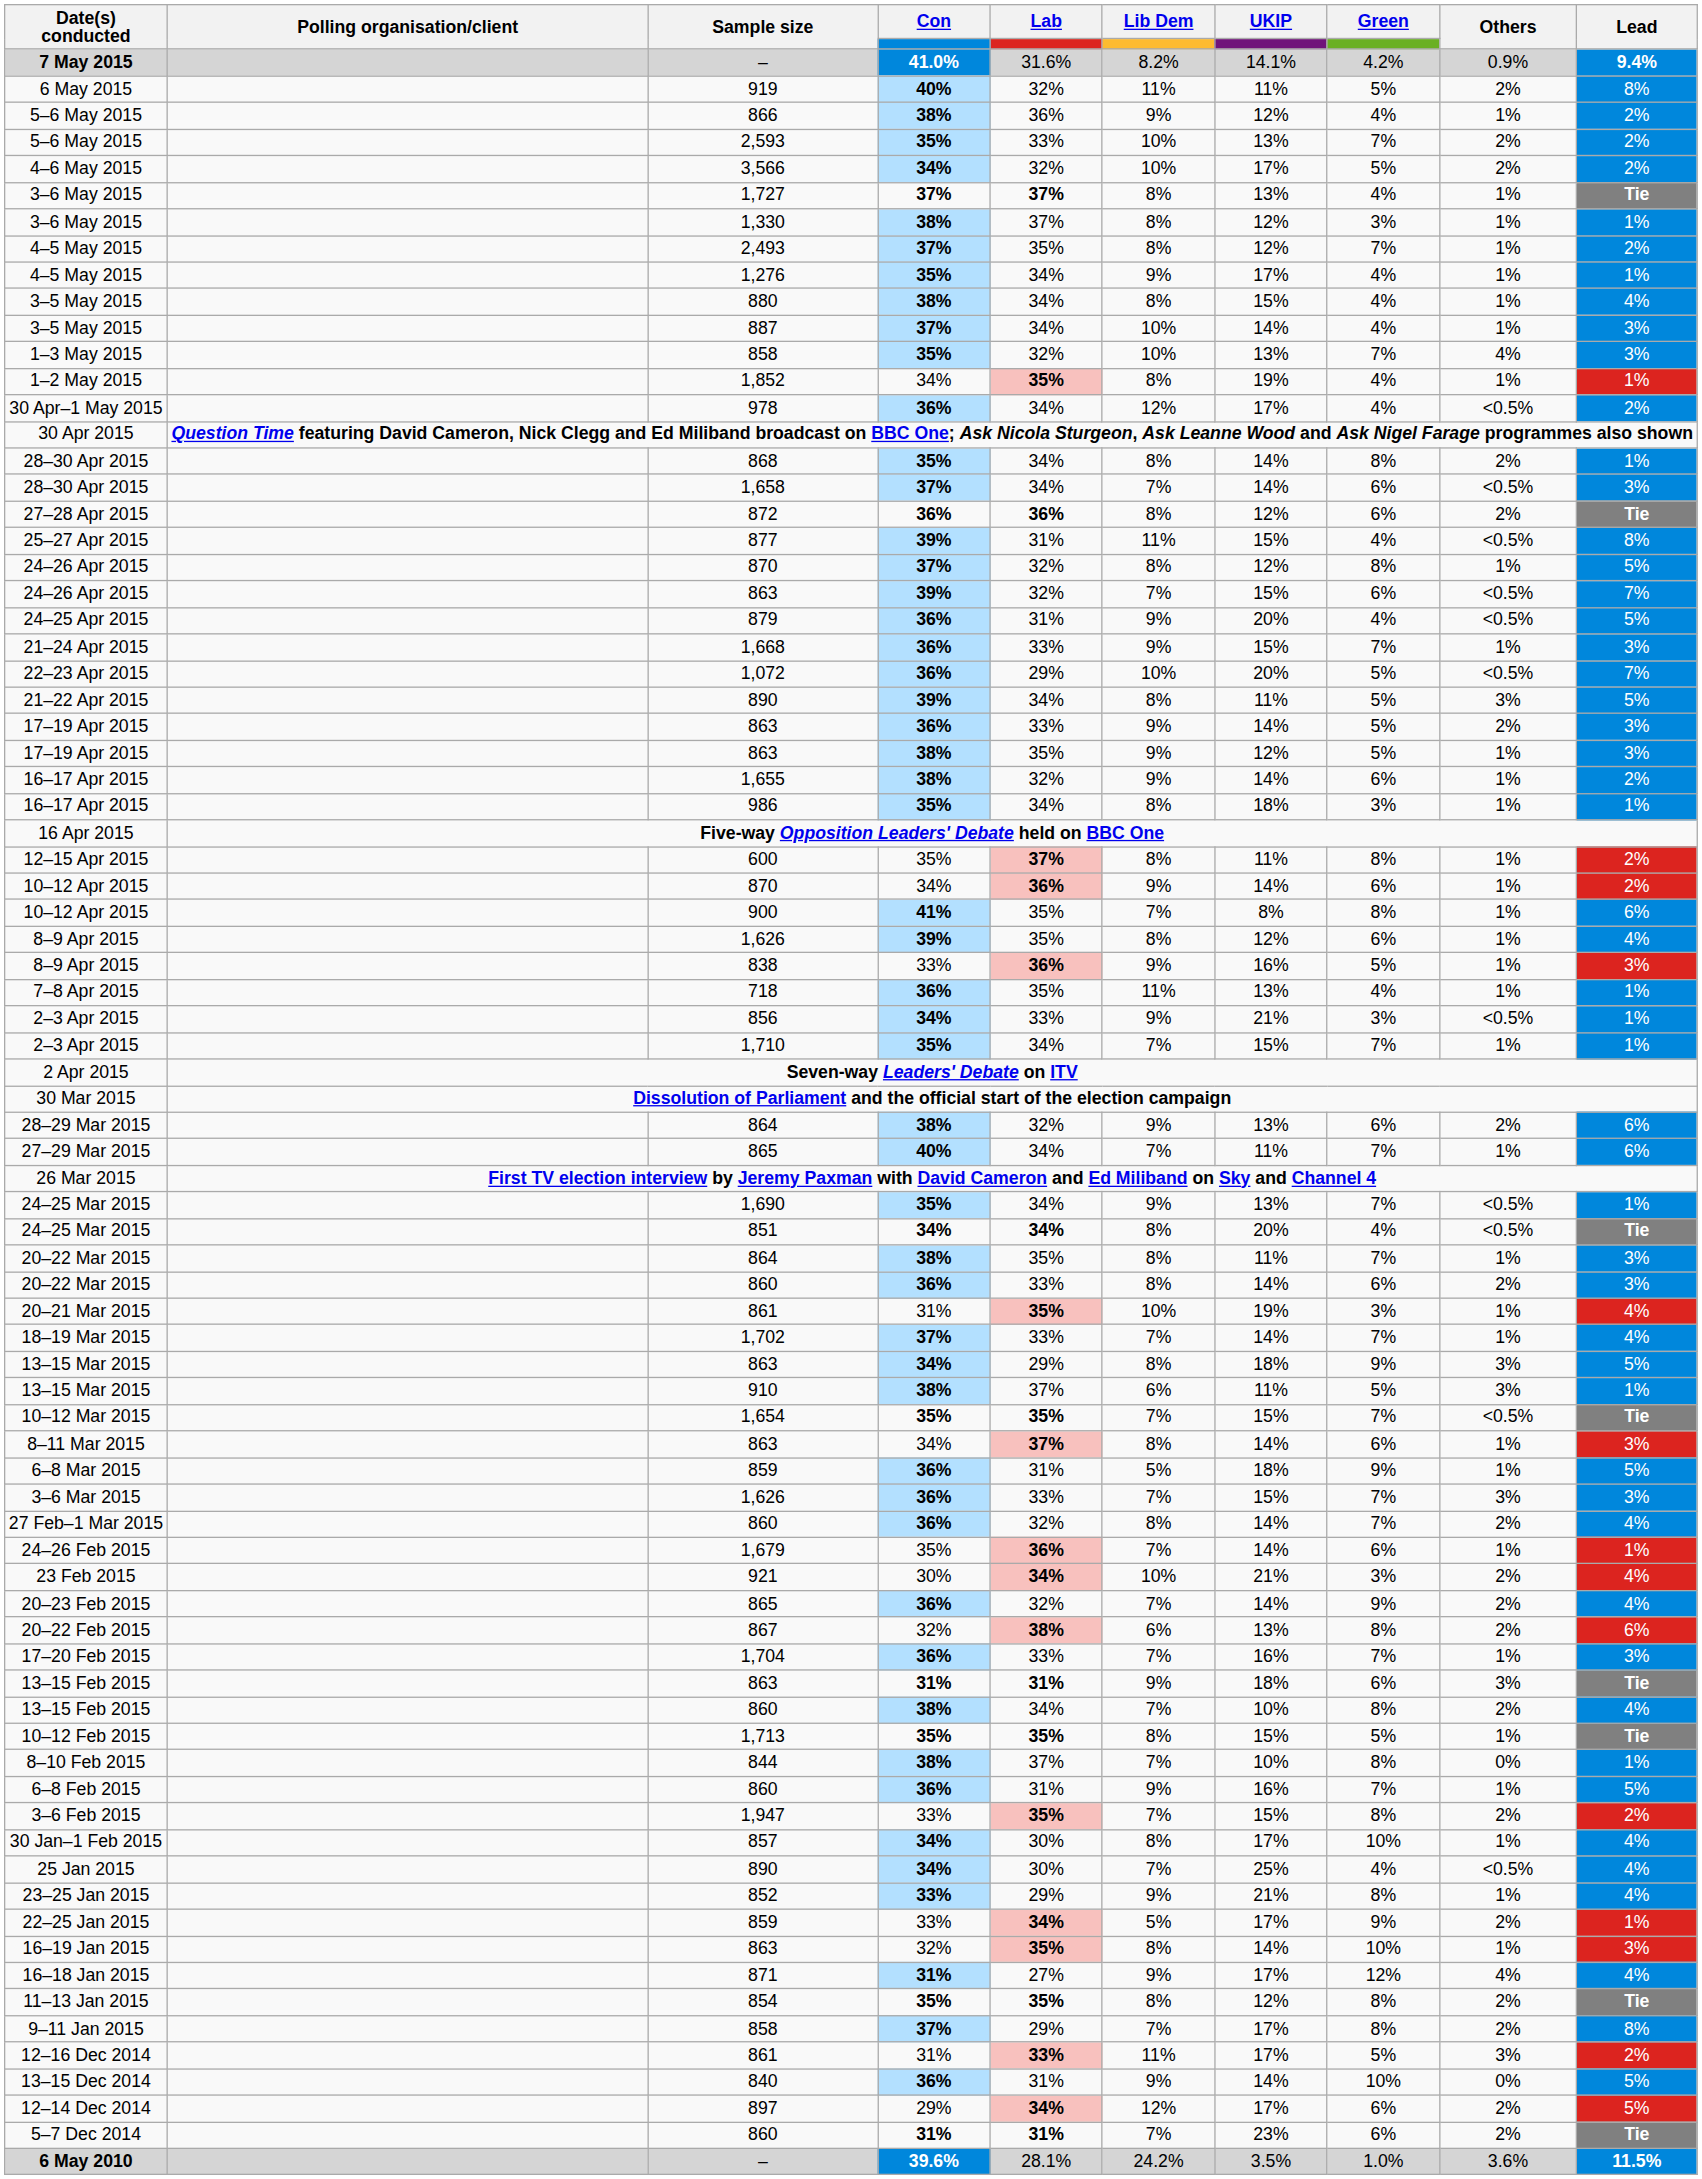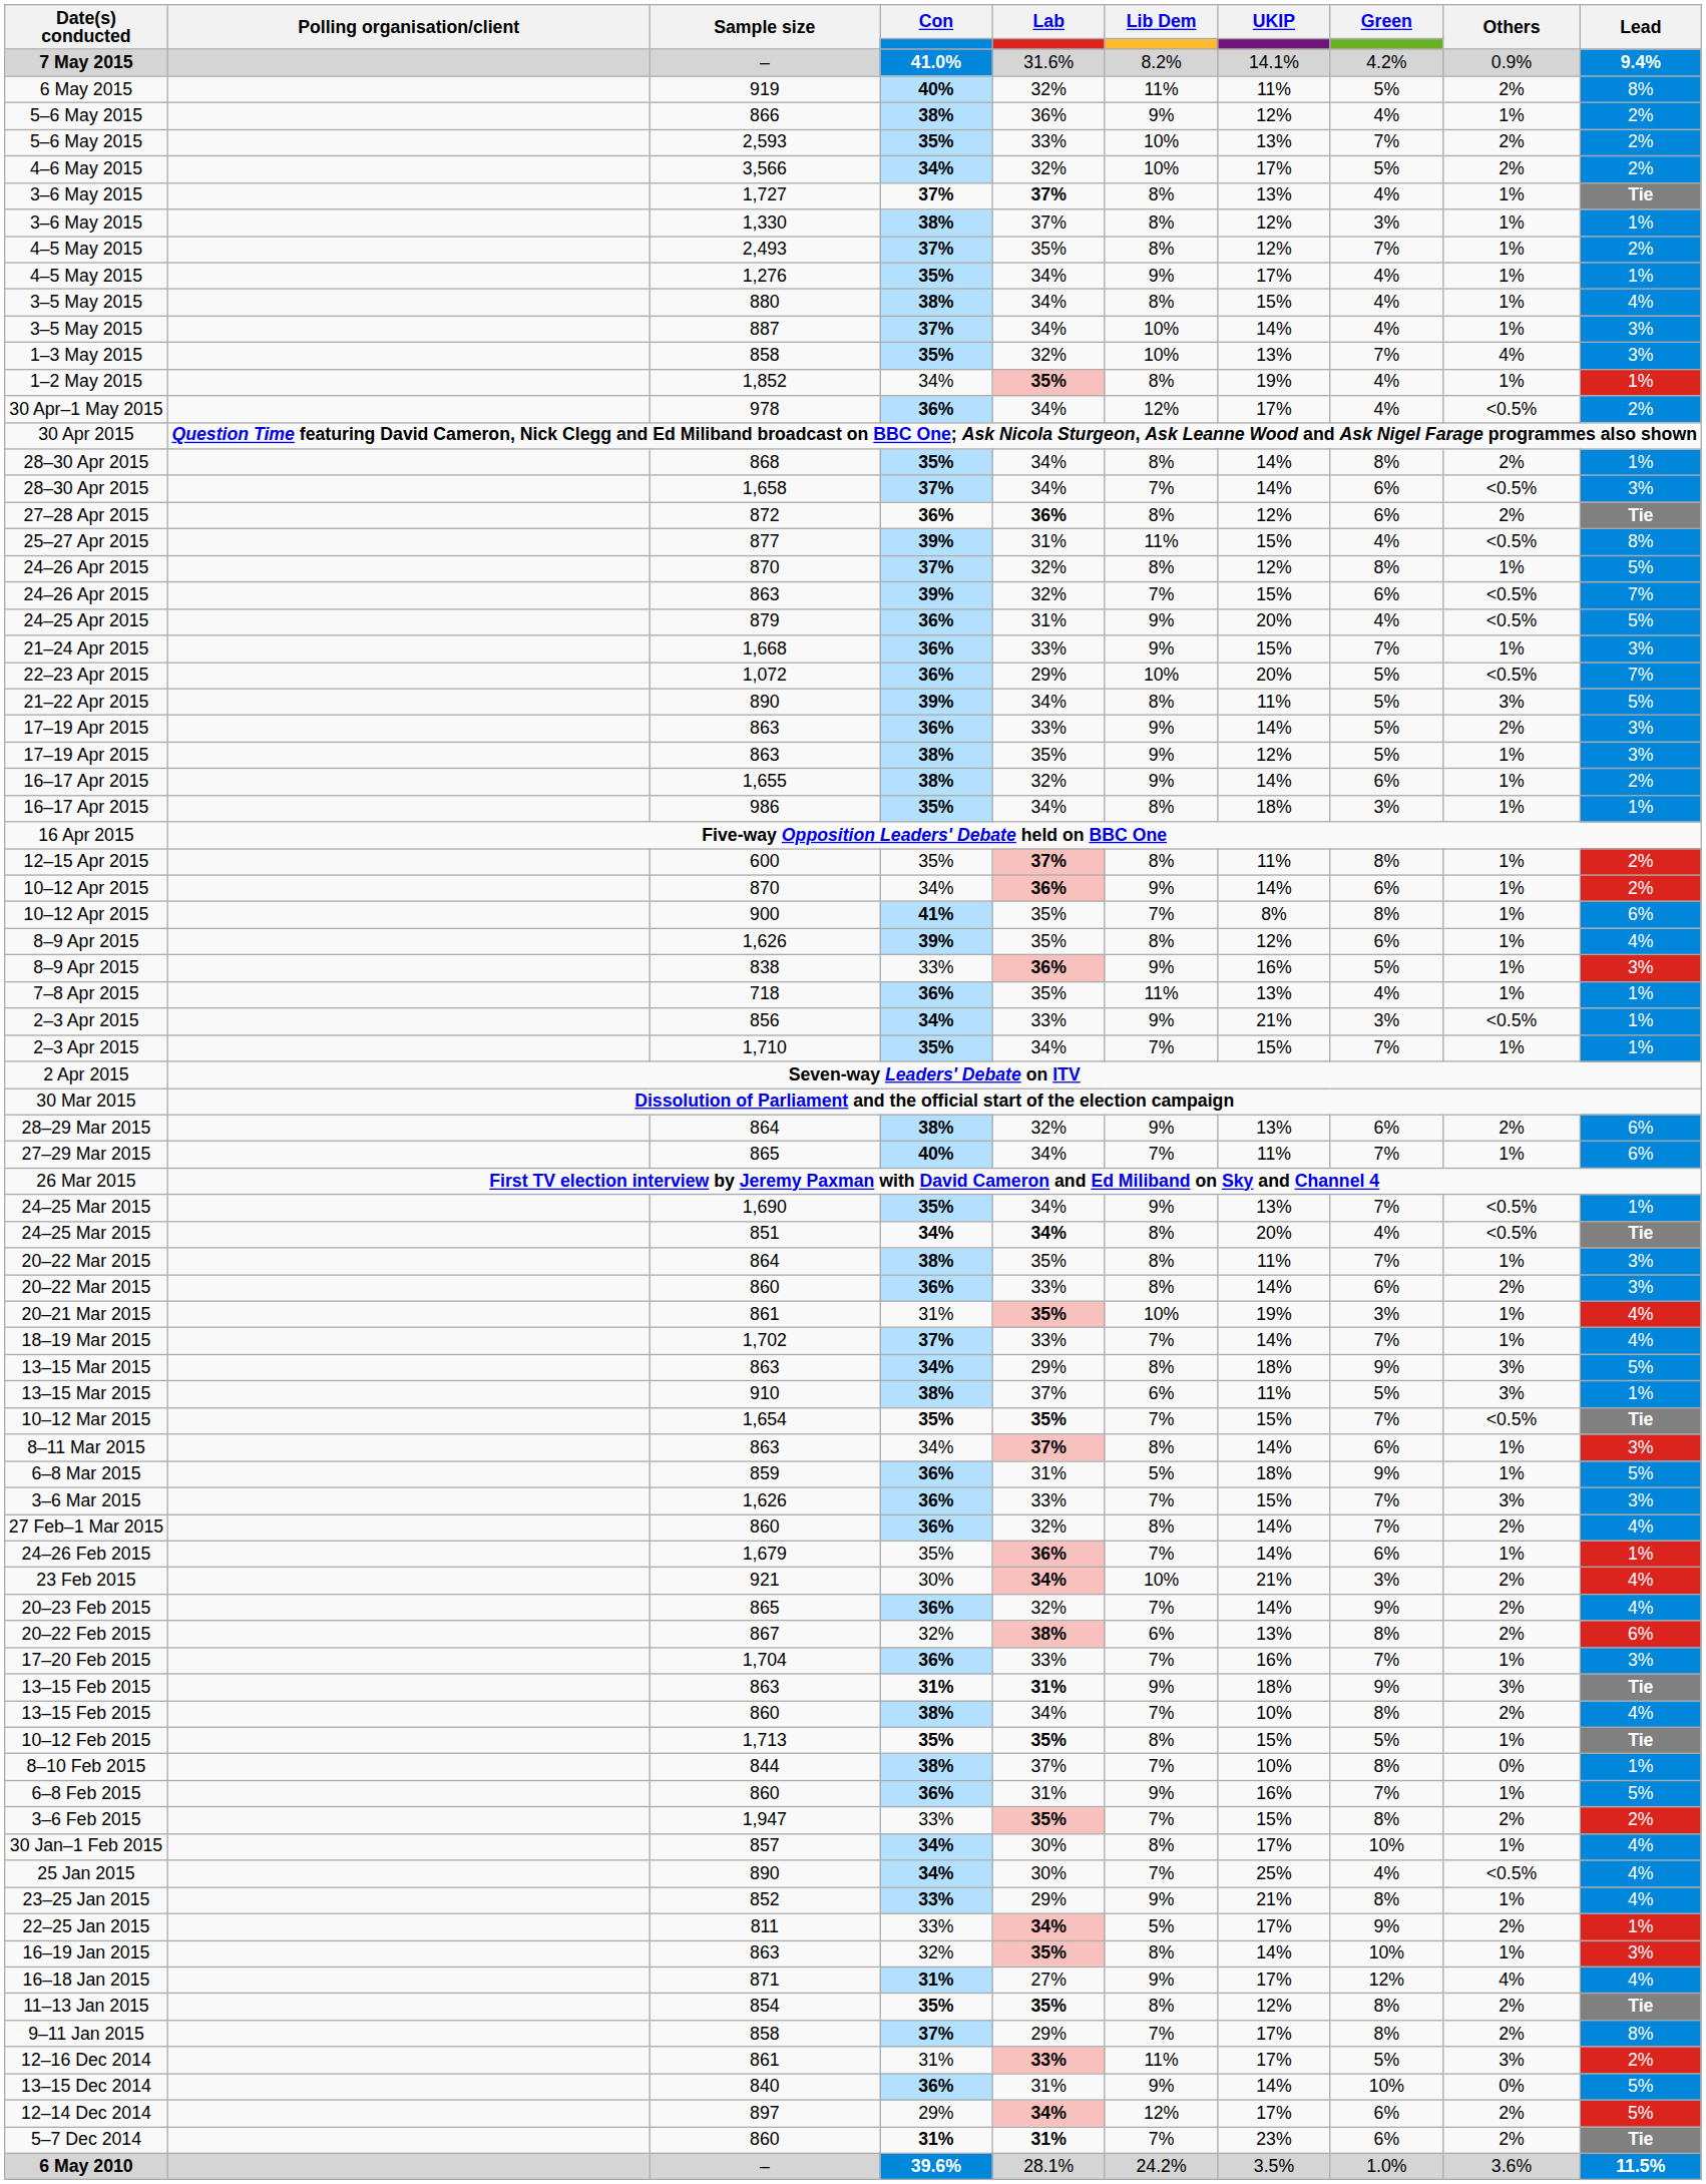13–15 Feb 2015 / 31% | Green: 6% -> 9%
22–25 Jan 2015 | Sample size: 859 -> 811
